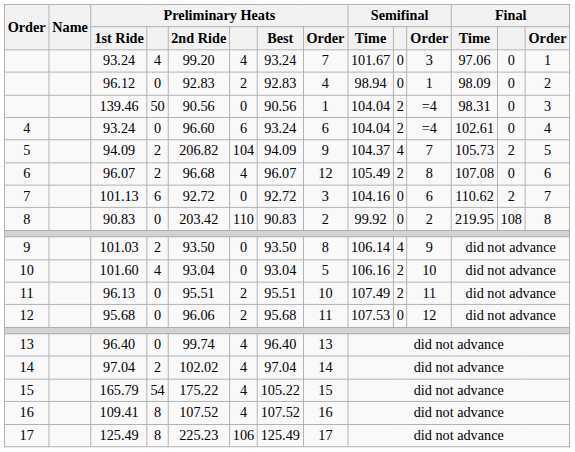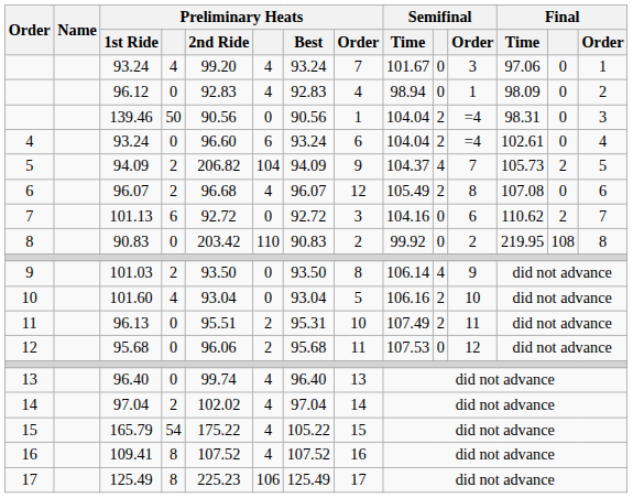96.12 | column 6: 2 -> 4
96.13 | Preliminary Heats / Best: 95.51 -> 95.31
